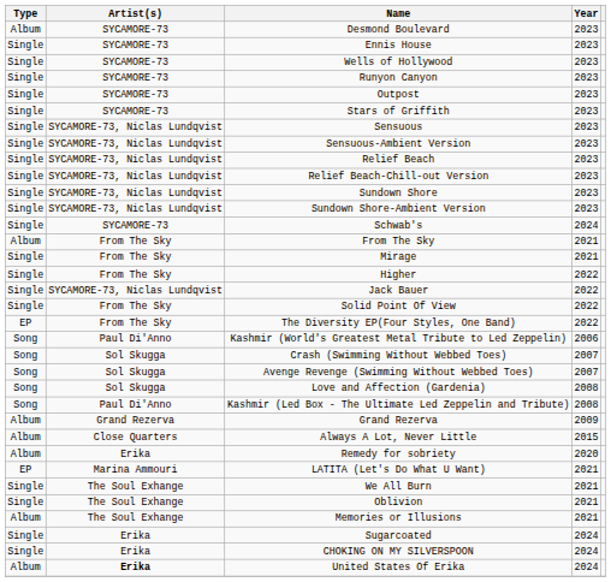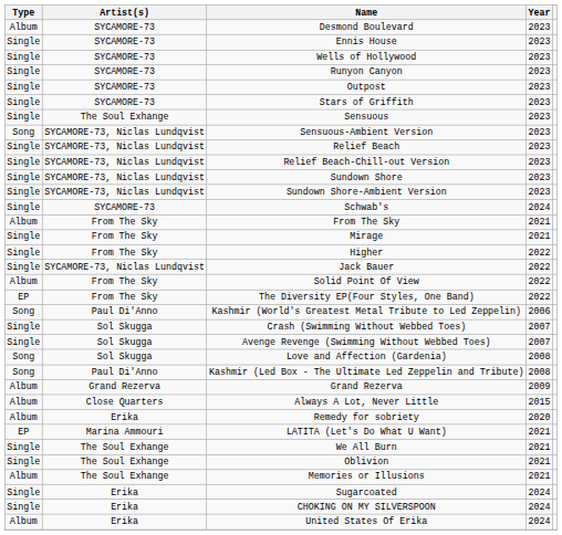Sensuous | Artist(s): SYCAMORE-73, Niclas Lundqvist -> The Soul Exhange
Sensuous-Ambient Version | Type: Single -> Song
Solid Point Of View | Type: Single -> Album
Crash (Swimming Without Webbed Toes) | Type: Song -> Single
Avenge Revenge (Swimming Without Webbed Toes) | Type: Song -> Single
United States Of Erika | Artist(s): bold -> normal
